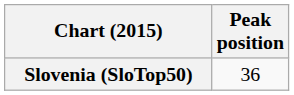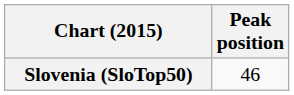Slovenia (SloTop50) | Peak position: 36 -> 46
